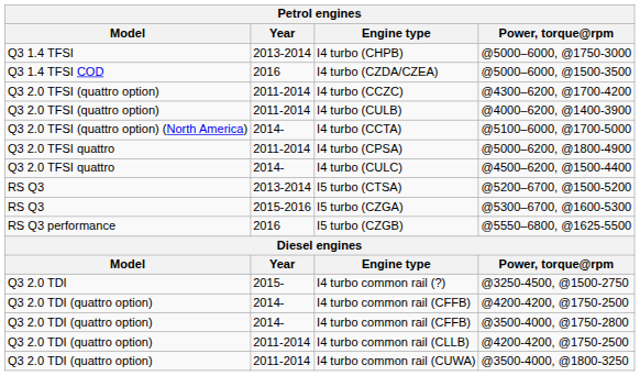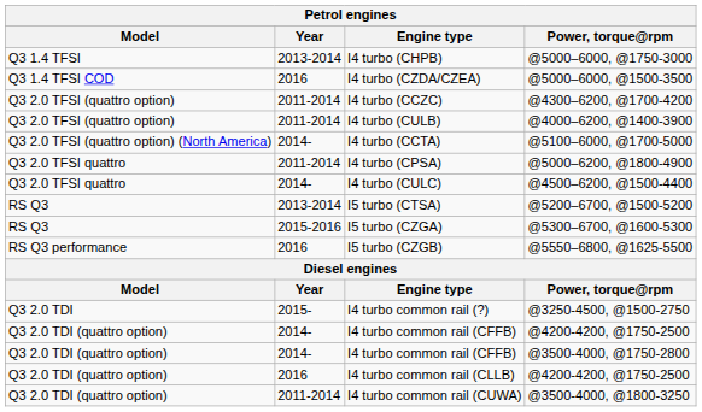I4 turbo common rail (CLLB) | Year: 2011-2014 -> 2016
